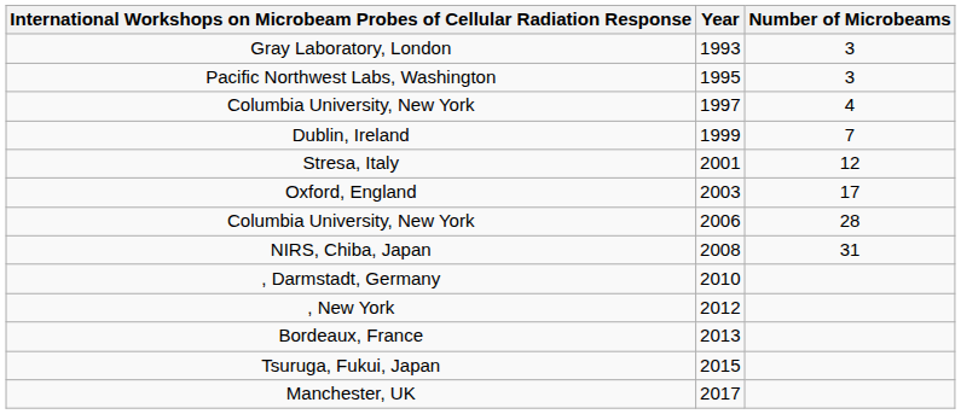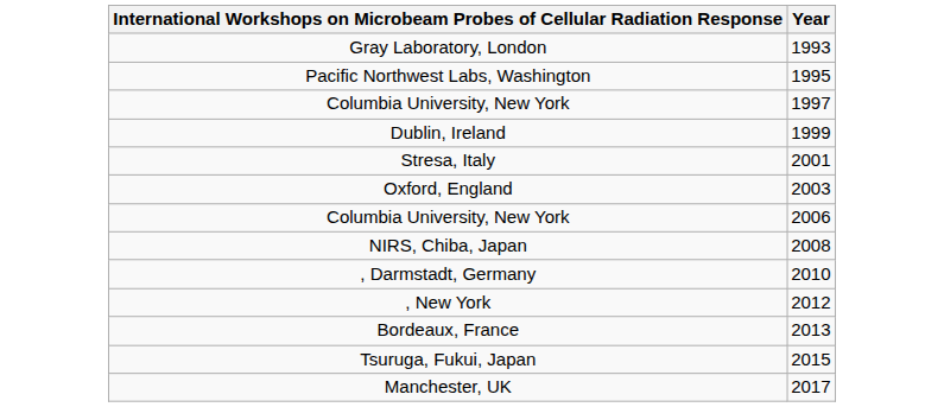- column: Number of Microbeams | 3 | 3 | 4 | 7 | 12 | 17 | 28 | 31
